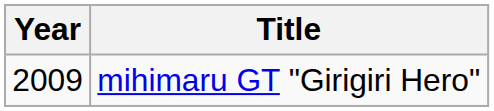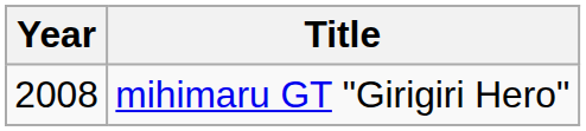mihimaru GT "Girigiri Hero" | Year: 2009 -> 2008
